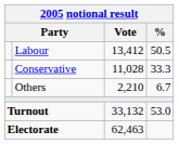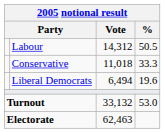Labour | Vote: 13,412 -> 14,312
Conservative | Vote: 11,028 -> 11,018
+ row: Liberal Democrats | 6,494 | 19.6
- row: Others | 2,210 | 6.7
